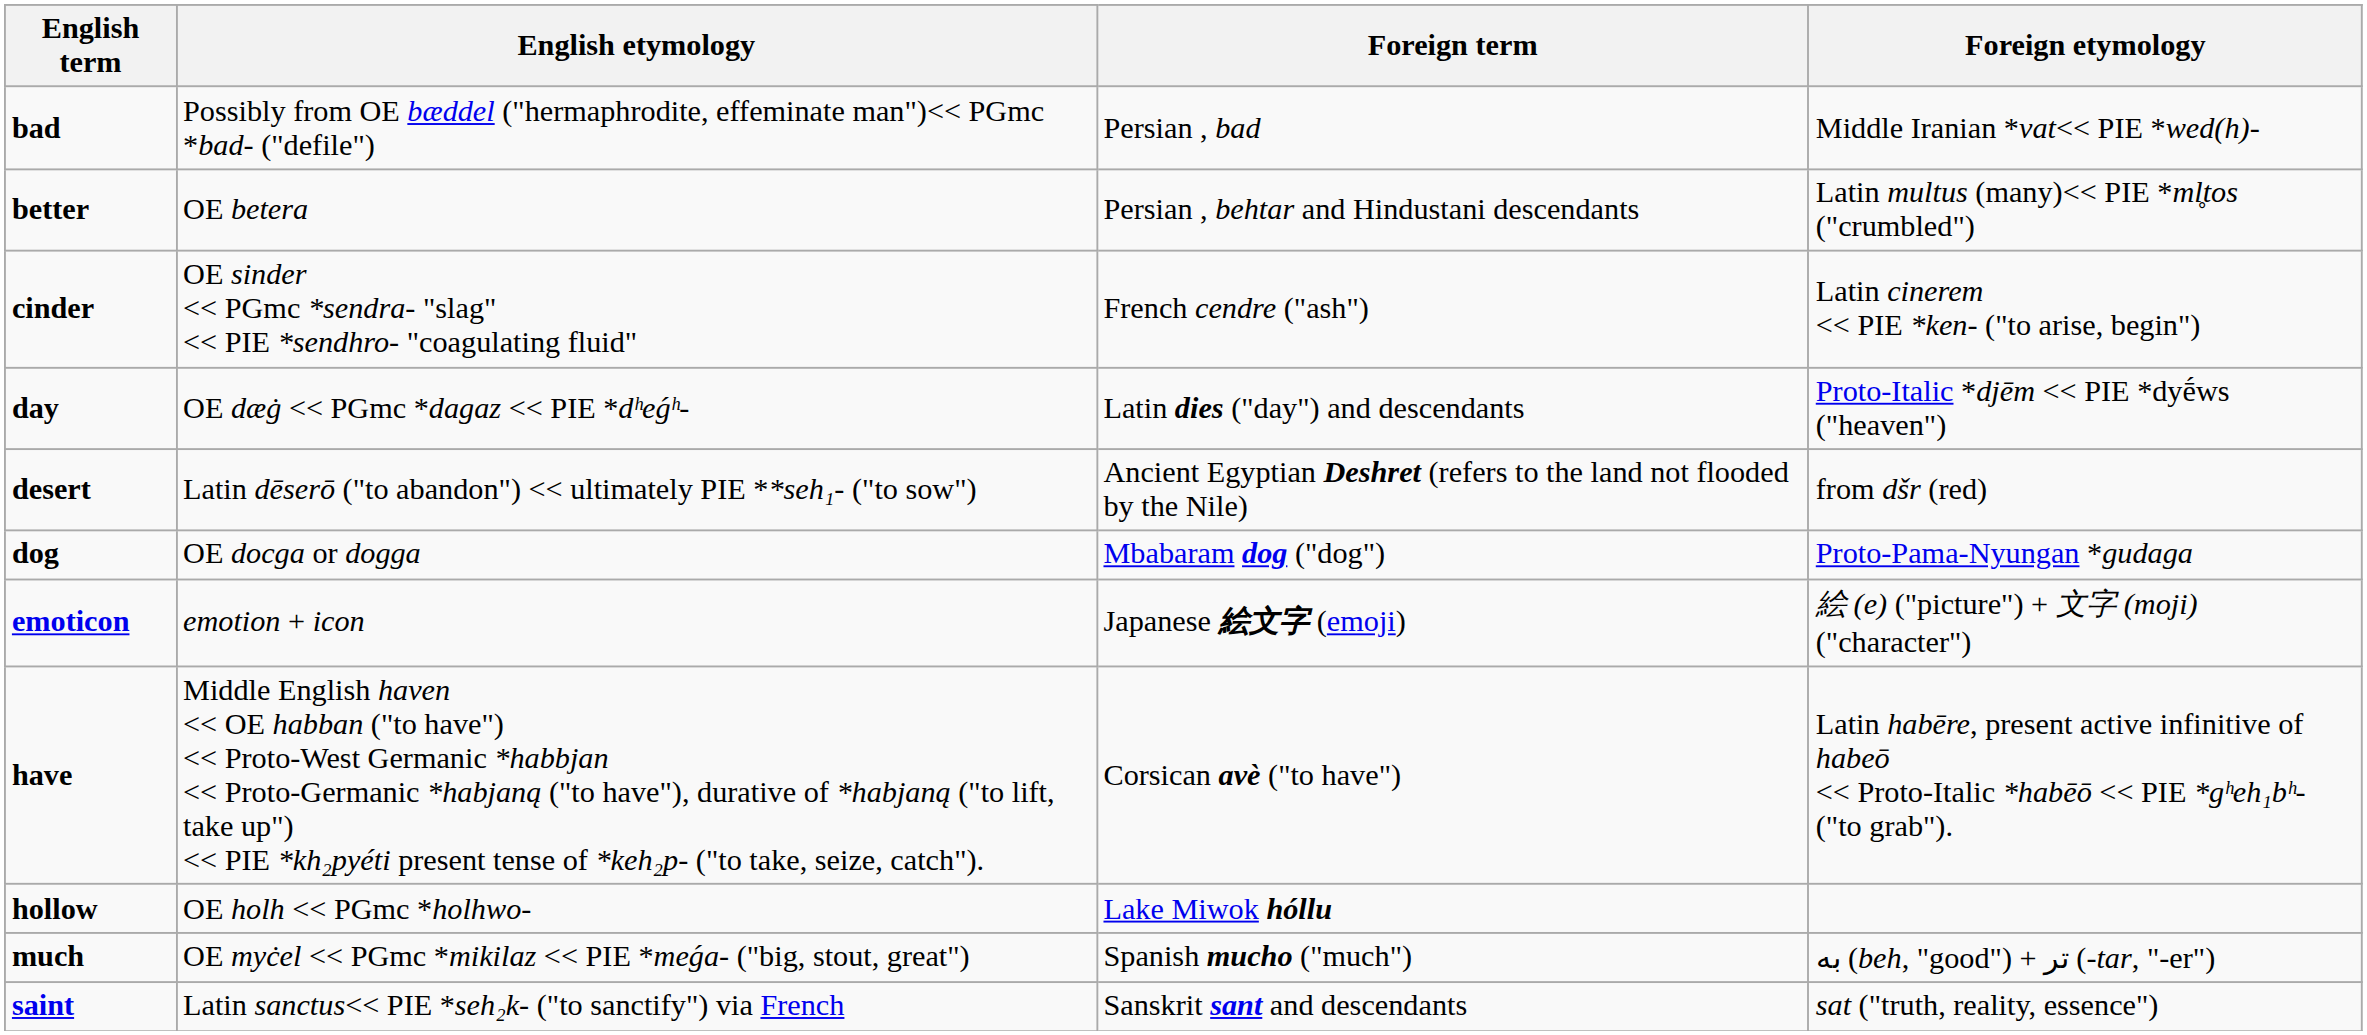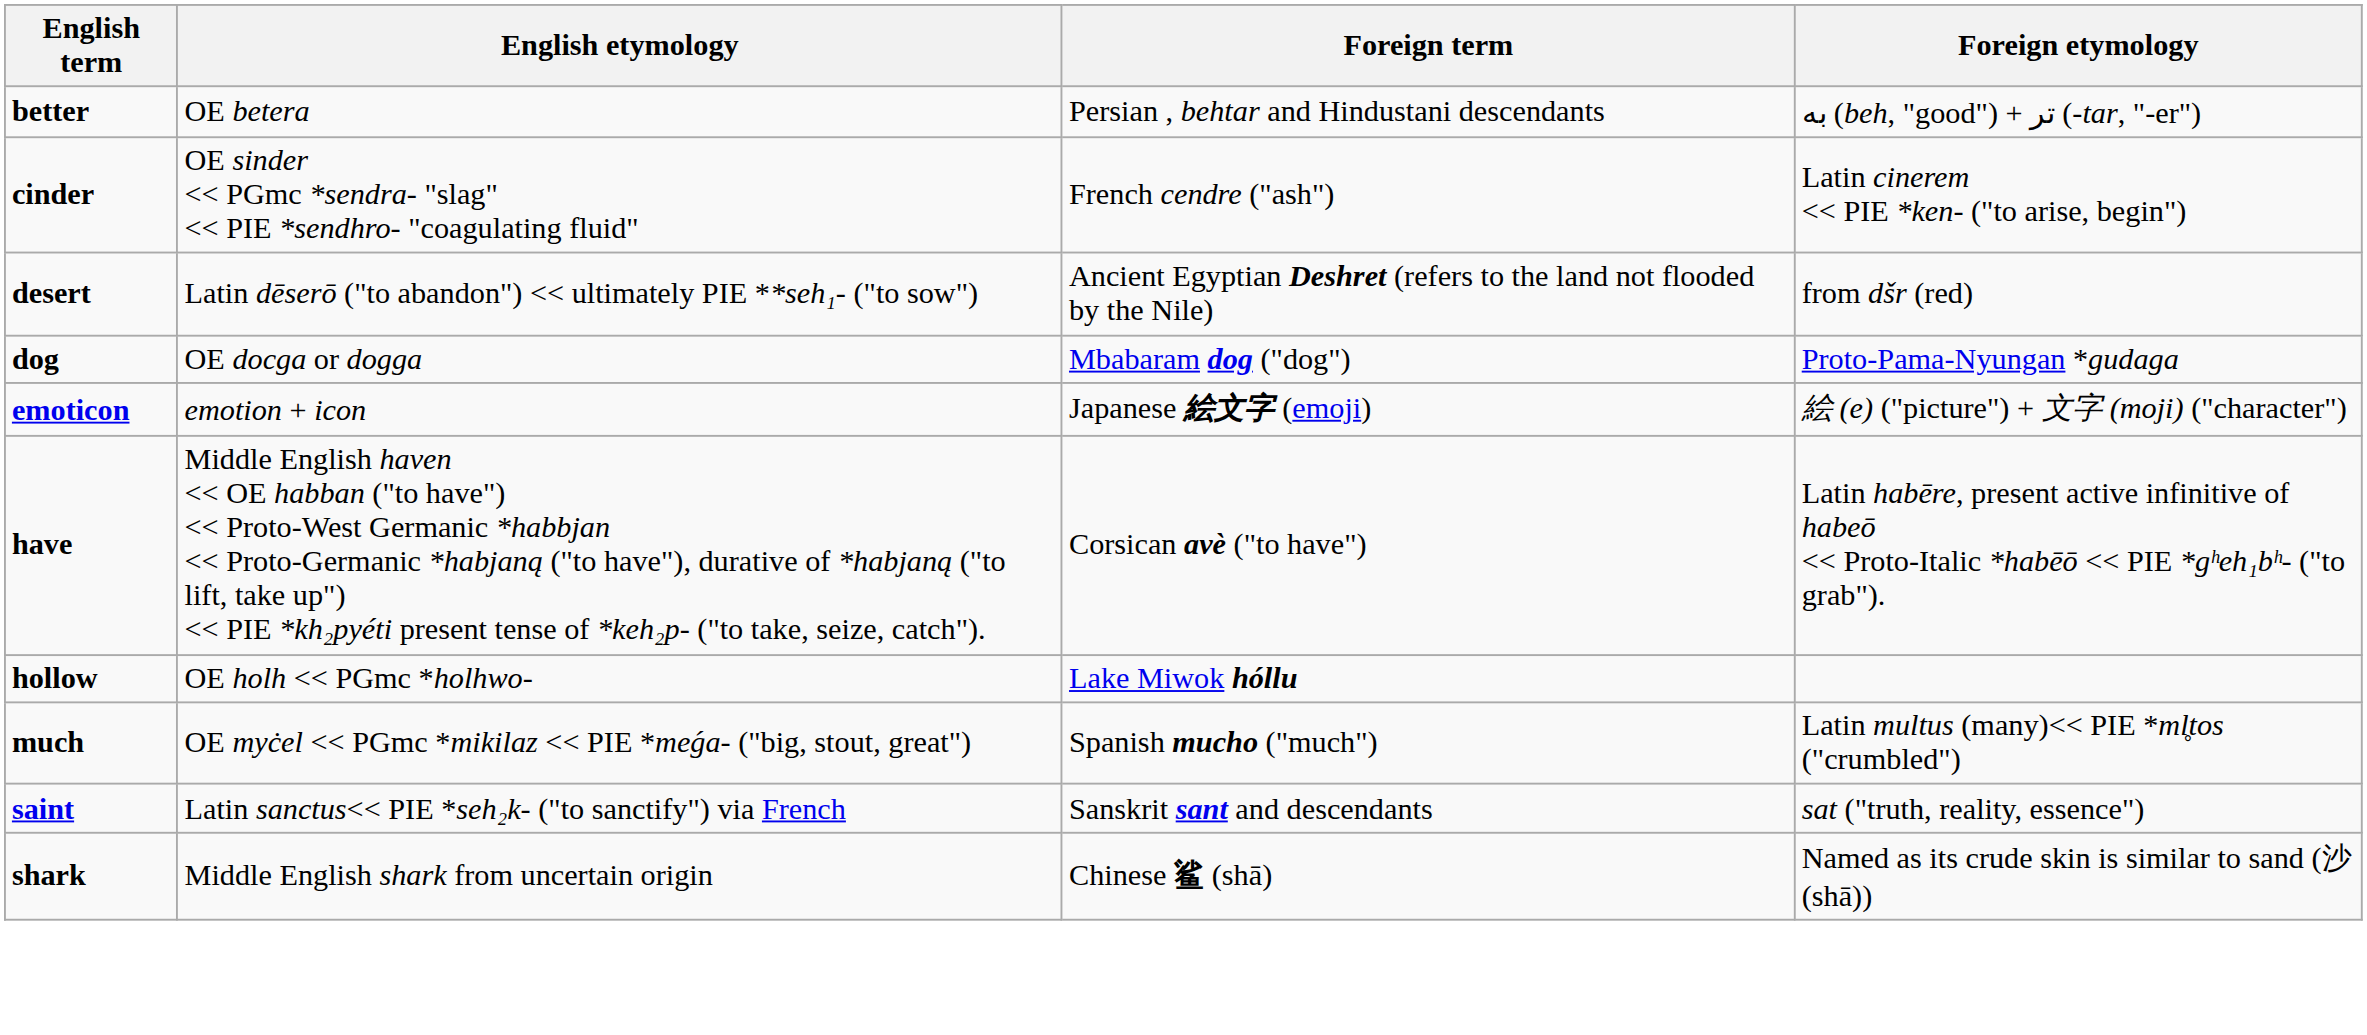- row: bad | Possibly from OE bæddel ("hermaphrodite, effeminate man")<< PGmc *bad- ("defile") | Persian , bad | Middle Iranian *vat<< PIE *wed(h)-
better | Foreign etymology: Latin multus (many)<< PIE *ml̥tos ("crumbled") -> به (beh, "good") + تر (-tar, "-er")
- row: day | OE dæġ << PGmc *dagaz << PIE *dʰeǵʰ- | Latin dies ("day") and descendants | Proto-Italic *djēm << PIE *dyḗws ("heaven")
much | Foreign etymology: به (beh, "good") + تر (-tar, "-er") -> Latin multus (many)<< PIE *ml̥tos ("crumbled")
+ row: shark | Middle English shark from uncertain origin | Chinese 鲨 (shā) | Named as its crude skin is similar to sand (沙 (shā))
